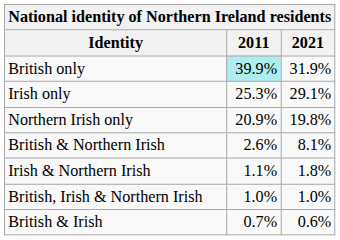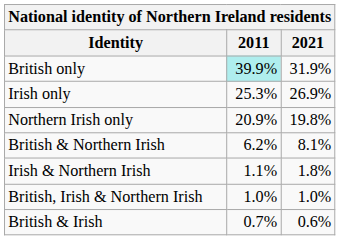Irish only | 2021: 29.1% -> 26.9%
British & Northern Irish | 2011: 2.6% -> 6.2%
